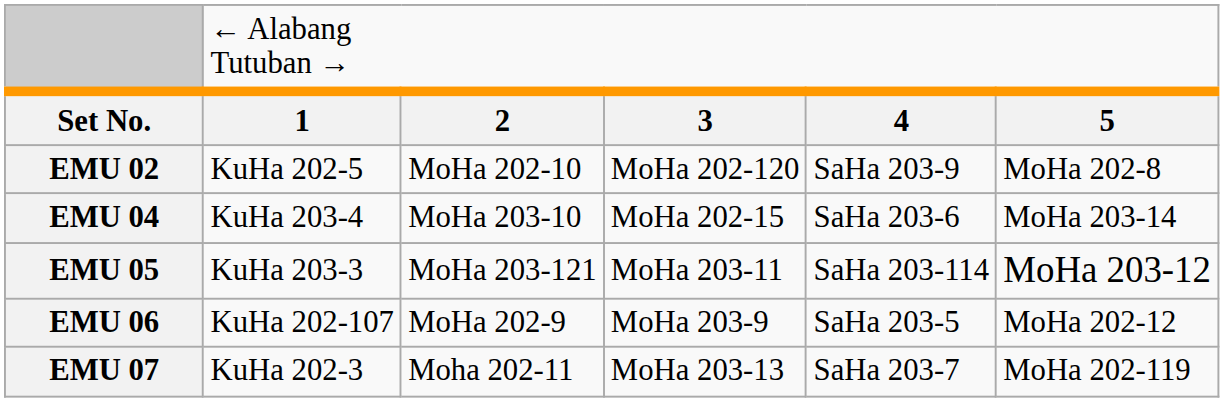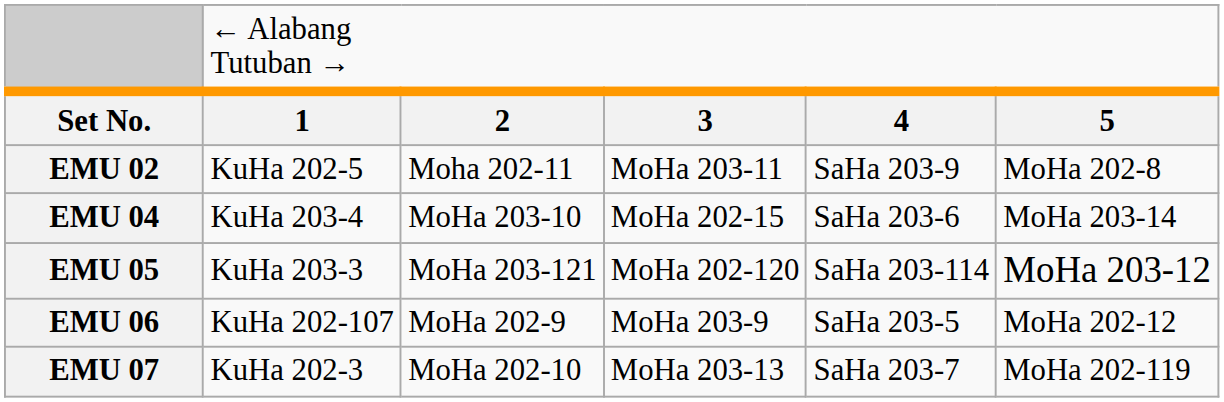EMU 02 | column 3: MoHa 202-10 -> Moha 202-11
EMU 02 | column 4: MoHa 202-120 -> MoHa 203-11
EMU 05 | column 4: MoHa 203-11 -> MoHa 202-120
EMU 07 | column 3: Moha 202-11 -> MoHa 202-10
